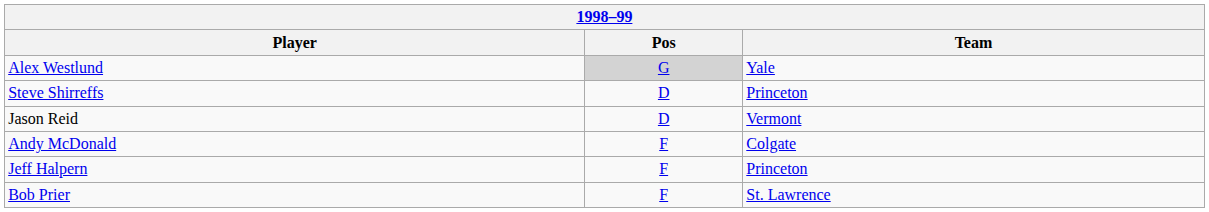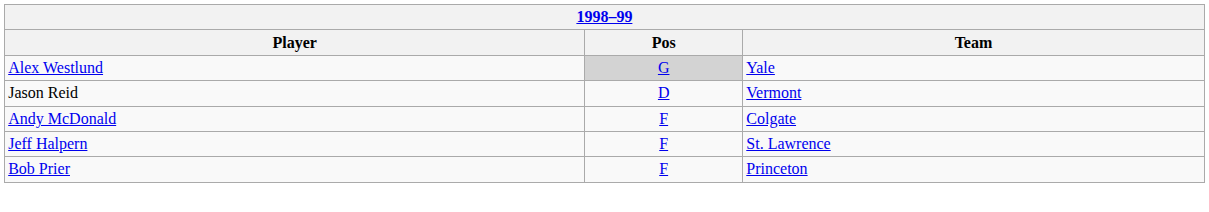- row: Steve Shirreffs | D | Princeton
Jeff Halpern | Team: Princeton -> St. Lawrence
Bob Prier | Team: St. Lawrence -> Princeton
